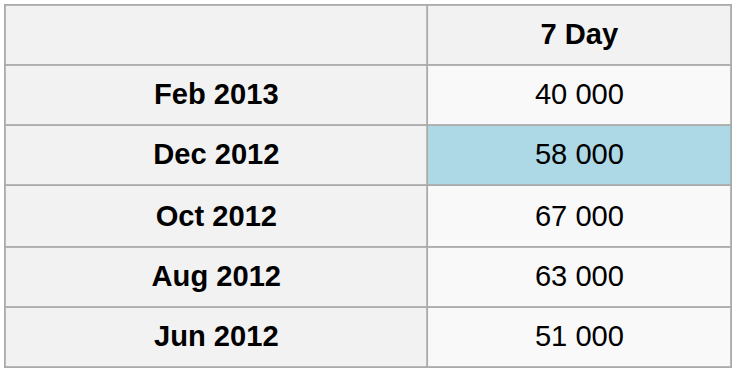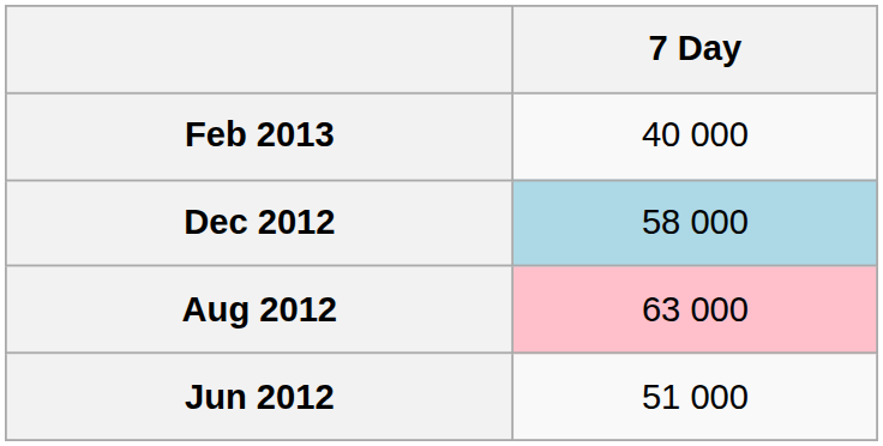- row: Oct 2012 | 67 000
Aug 2012 | 7 Day: no background -> pink background
